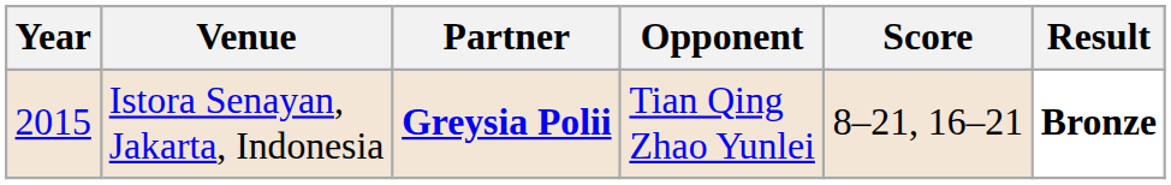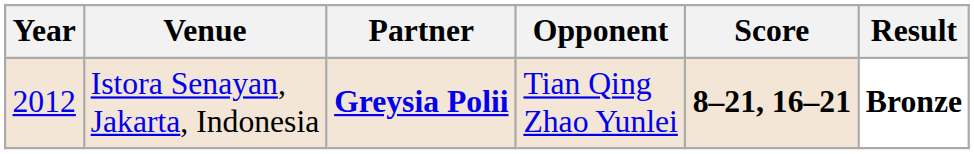Istora Senayan, Jakarta, Indonesia | Year: 2015 -> 2012
Istora Senayan, Jakarta, Indonesia | Score: normal -> bold
